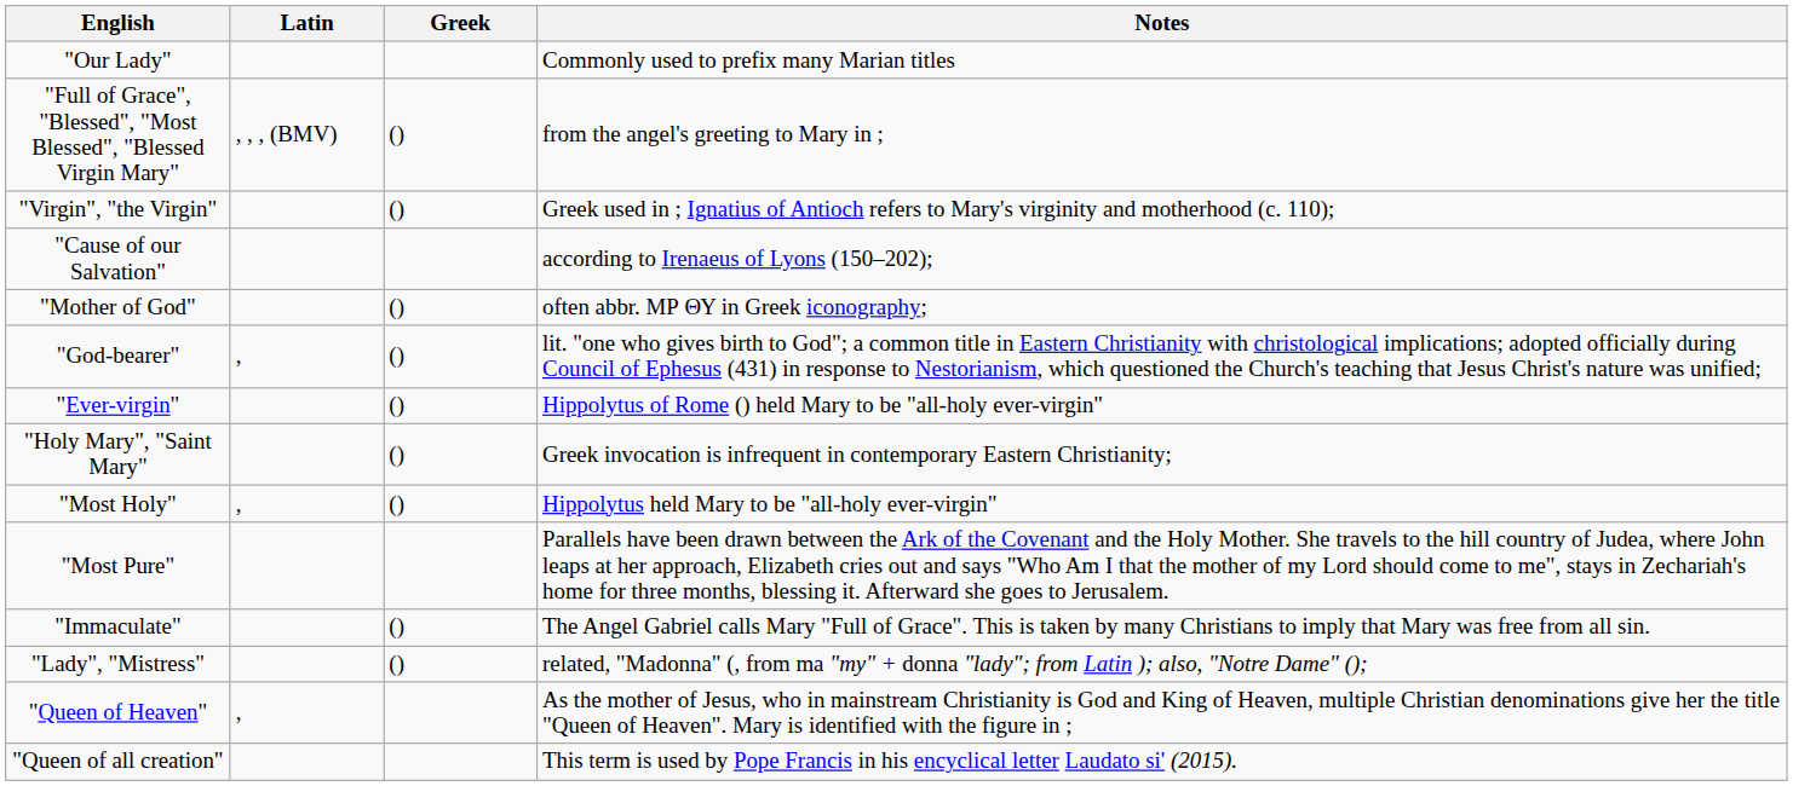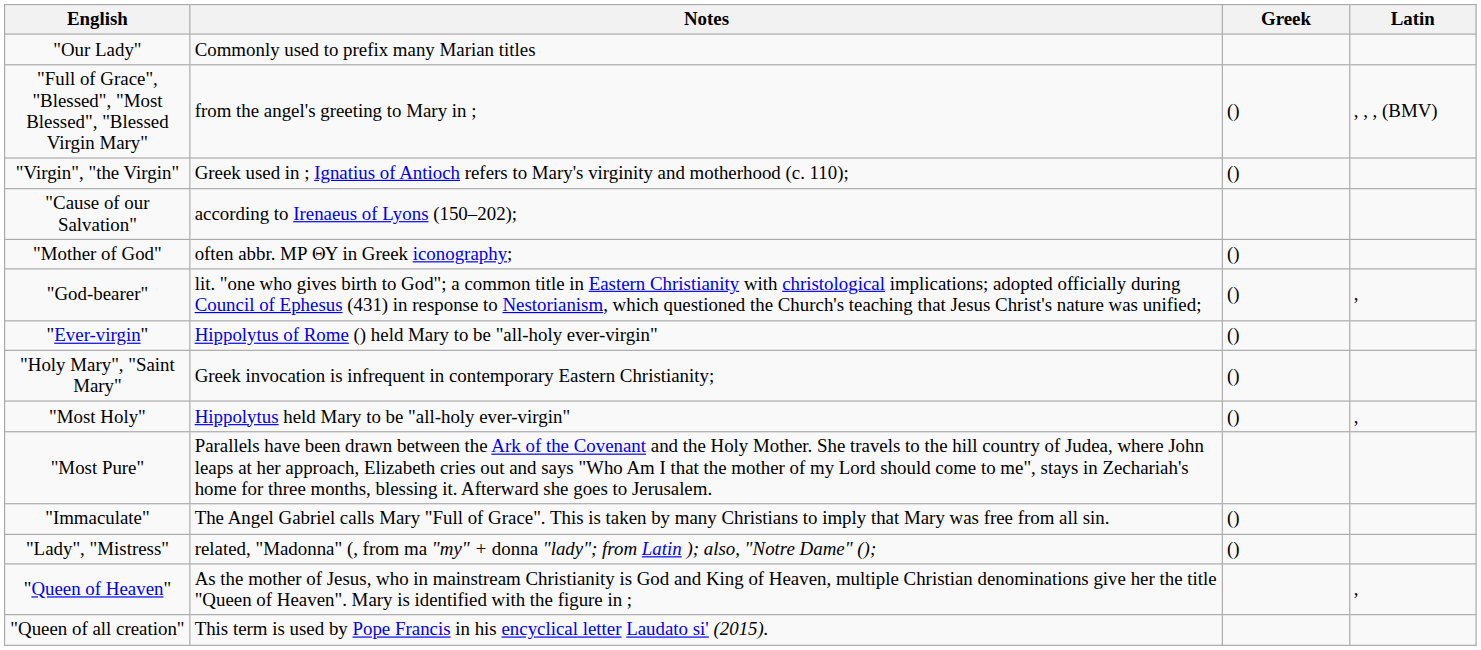columns swapped: Latin <-> Notes
